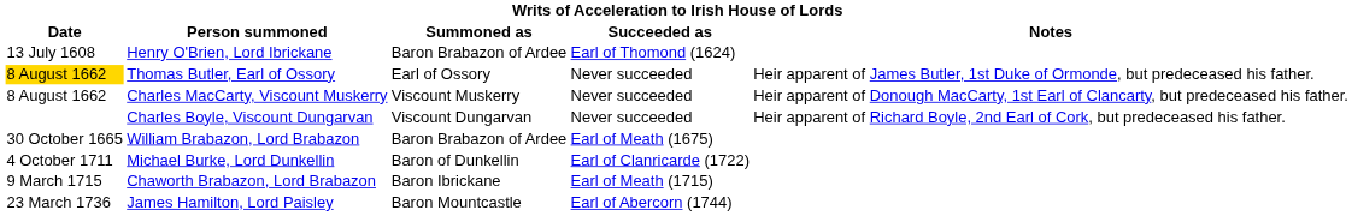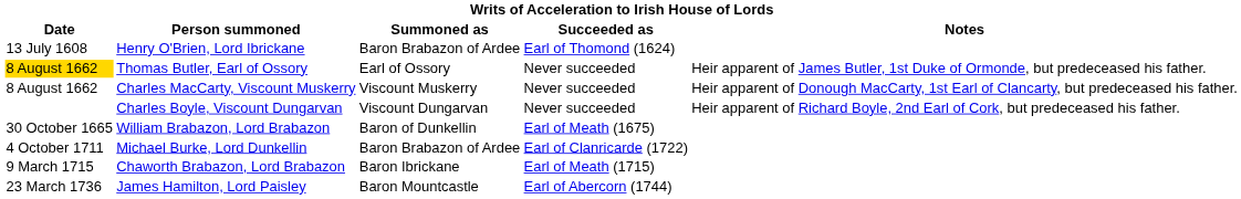William Brabazon, Lord Brabazon | Summoned as: Baron Brabazon of Ardee -> Baron of Dunkellin
Michael Burke, Lord Dunkellin | Summoned as: Baron of Dunkellin -> Baron Brabazon of Ardee
